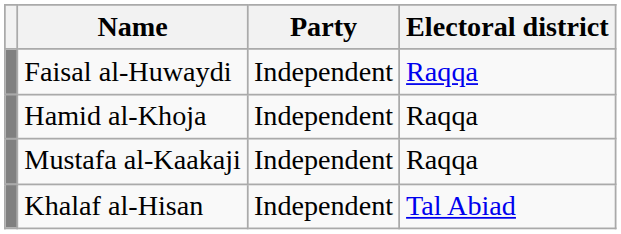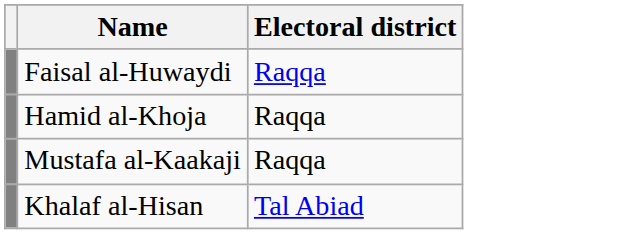- column: Party | Independent | Independent | Independent | Independent
